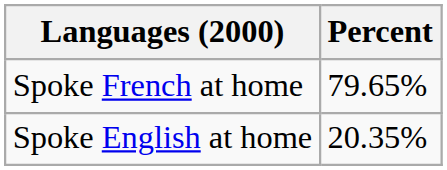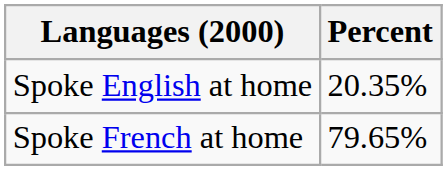rows swapped: Spoke French at home <-> Spoke English at home
